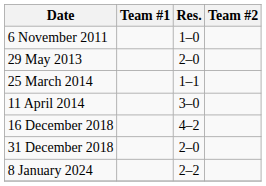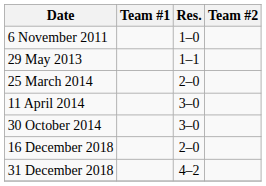29 May 2013 | Res.: 2–0 -> 1–1
25 March 2014 | Res.: 1–1 -> 2–0
+ row: 30 October 2014 | 3–0
16 December 2018 | Res.: 4–2 -> 2–0
31 December 2018 | Res.: 2–0 -> 4–2
- row: 8 January 2024 | 2–2
